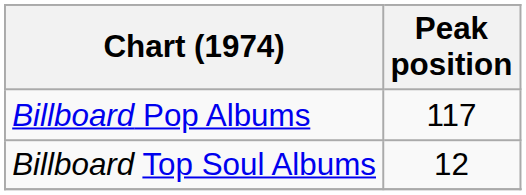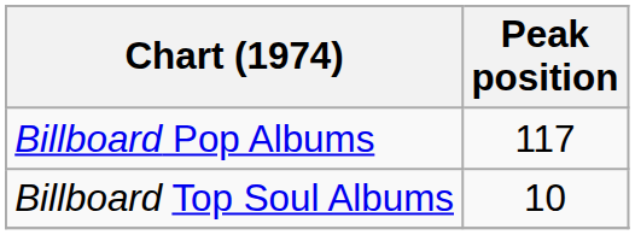Billboard Top Soul Albums | Peak position: 12 -> 10
